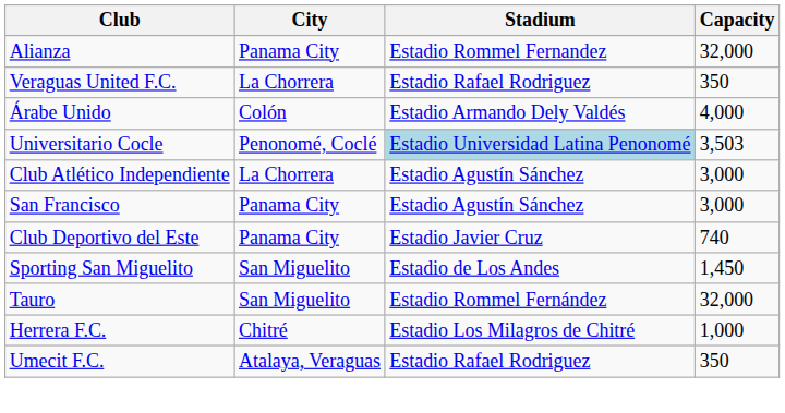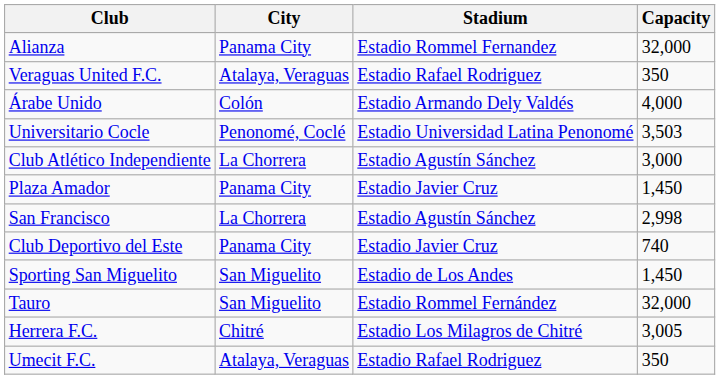Veraguas United F.C. | City: La Chorrera -> Atalaya, Veraguas
Universitario Cocle | Stadium: lightblue background -> no background
+ row: Plaza Amador | Panama City | Estadio Javier Cruz | 1,450
San Francisco | City: Panama City -> La Chorrera
San Francisco | Capacity: 3,000 -> 2,998
Herrera F.C. | Capacity: 1,000 -> 3,005
